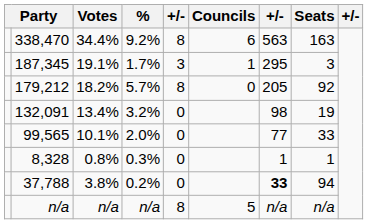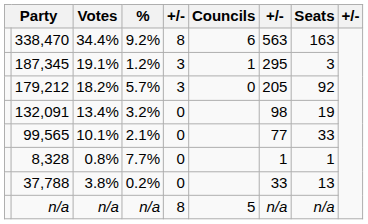187,345 | %: 1.7% -> 1.2%
179,212 | column 5: 8 -> 3
99,565 | %: 2.0% -> 2.1%
8,328 | %: 0.3% -> 7.7%
37,788 | column 7: bold -> normal
37,788 | Seats: 94 -> 13
